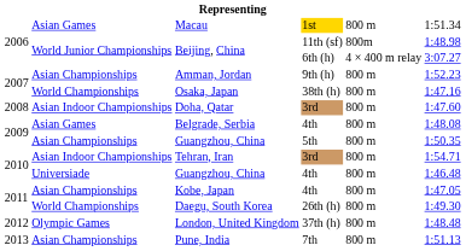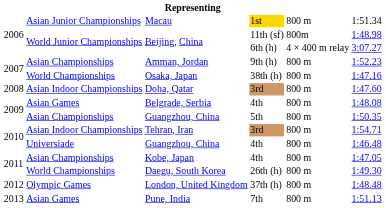Macau | column 2: Asian Games -> Asian Junior Championships
Pune, India | column 2: Asian Championships -> Asian Games
